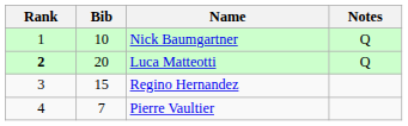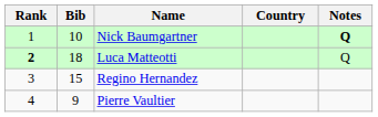+ column: Country
Nick Baumgartner | Notes: normal -> bold
Luca Matteotti | Bib: 20 -> 18
Pierre Vaultier | Bib: 7 -> 9
